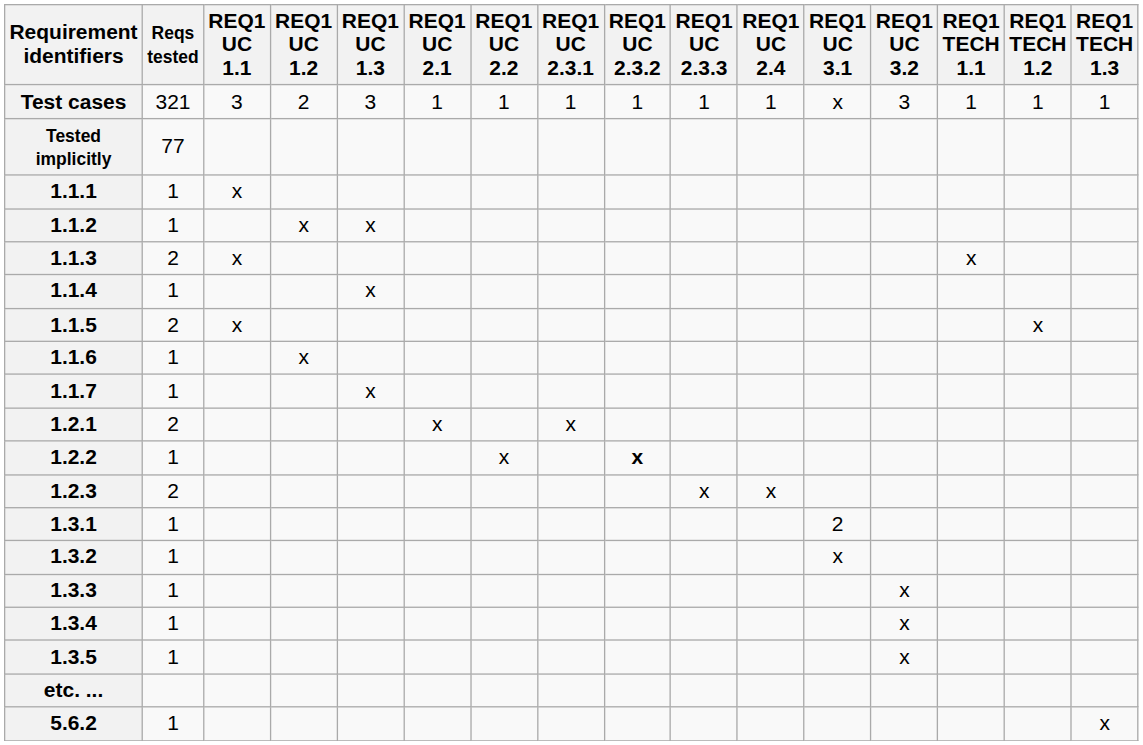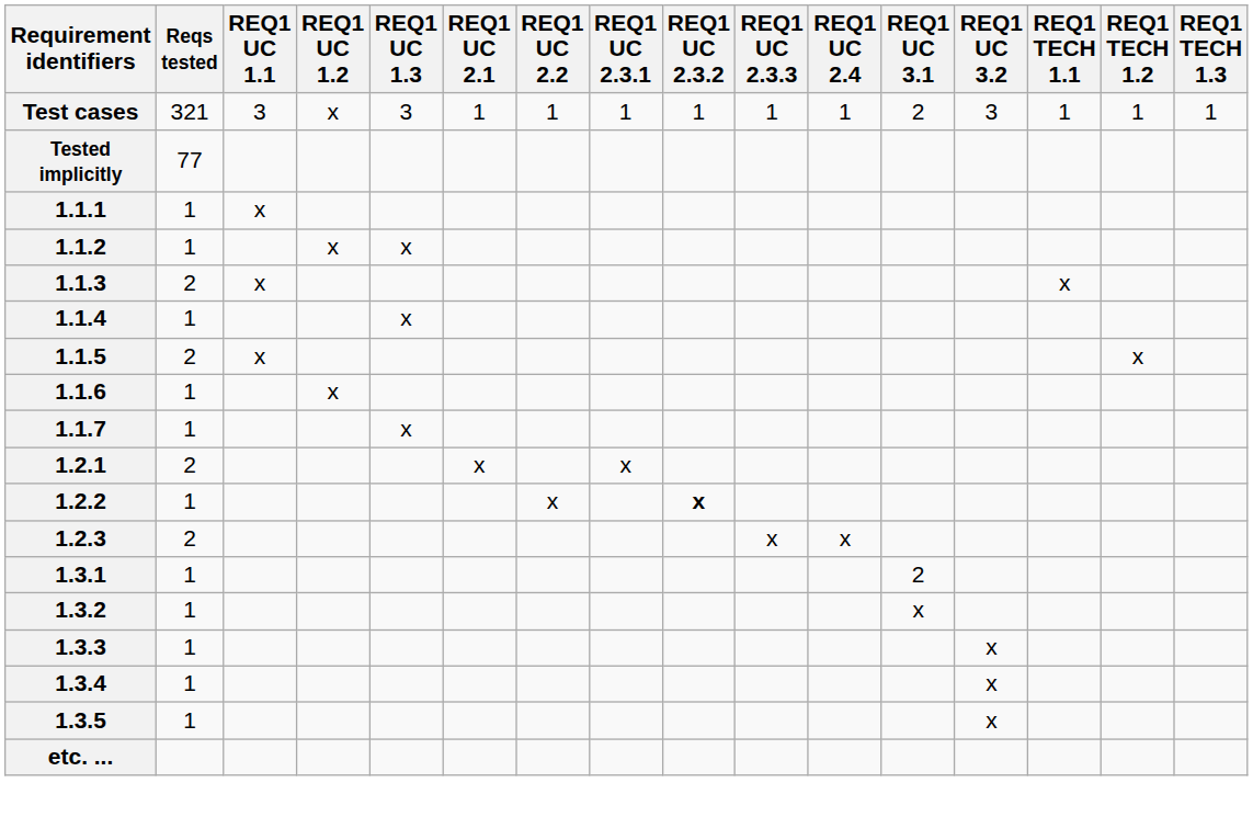Test cases | REQ1 UC 1.2: 2 -> x
Test cases | REQ1 UC 3.1: x -> 2
- row: 5.6.2 | 1 | x
